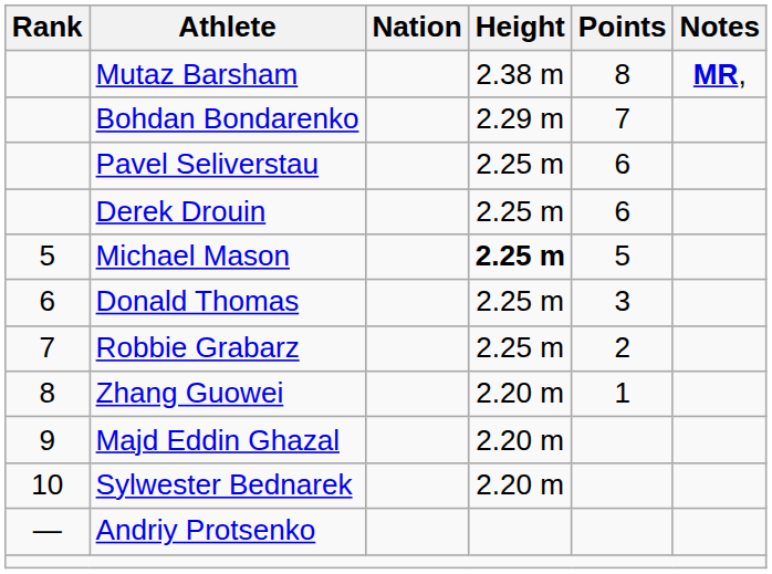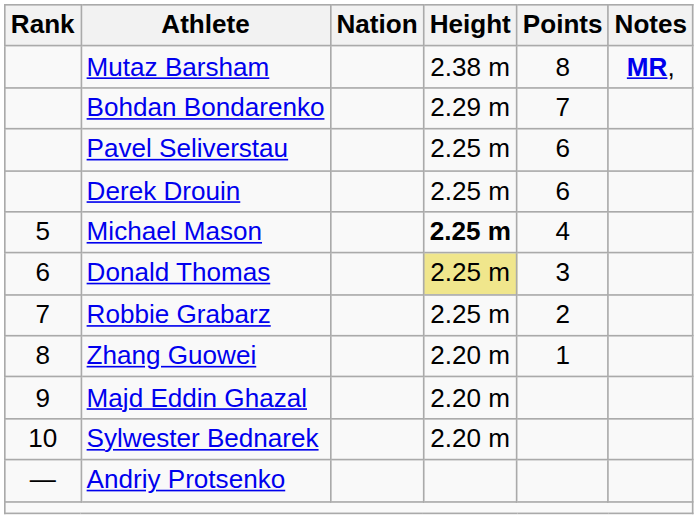Michael Mason | Points: 5 -> 4
Donald Thomas | Height: no background -> khaki background
